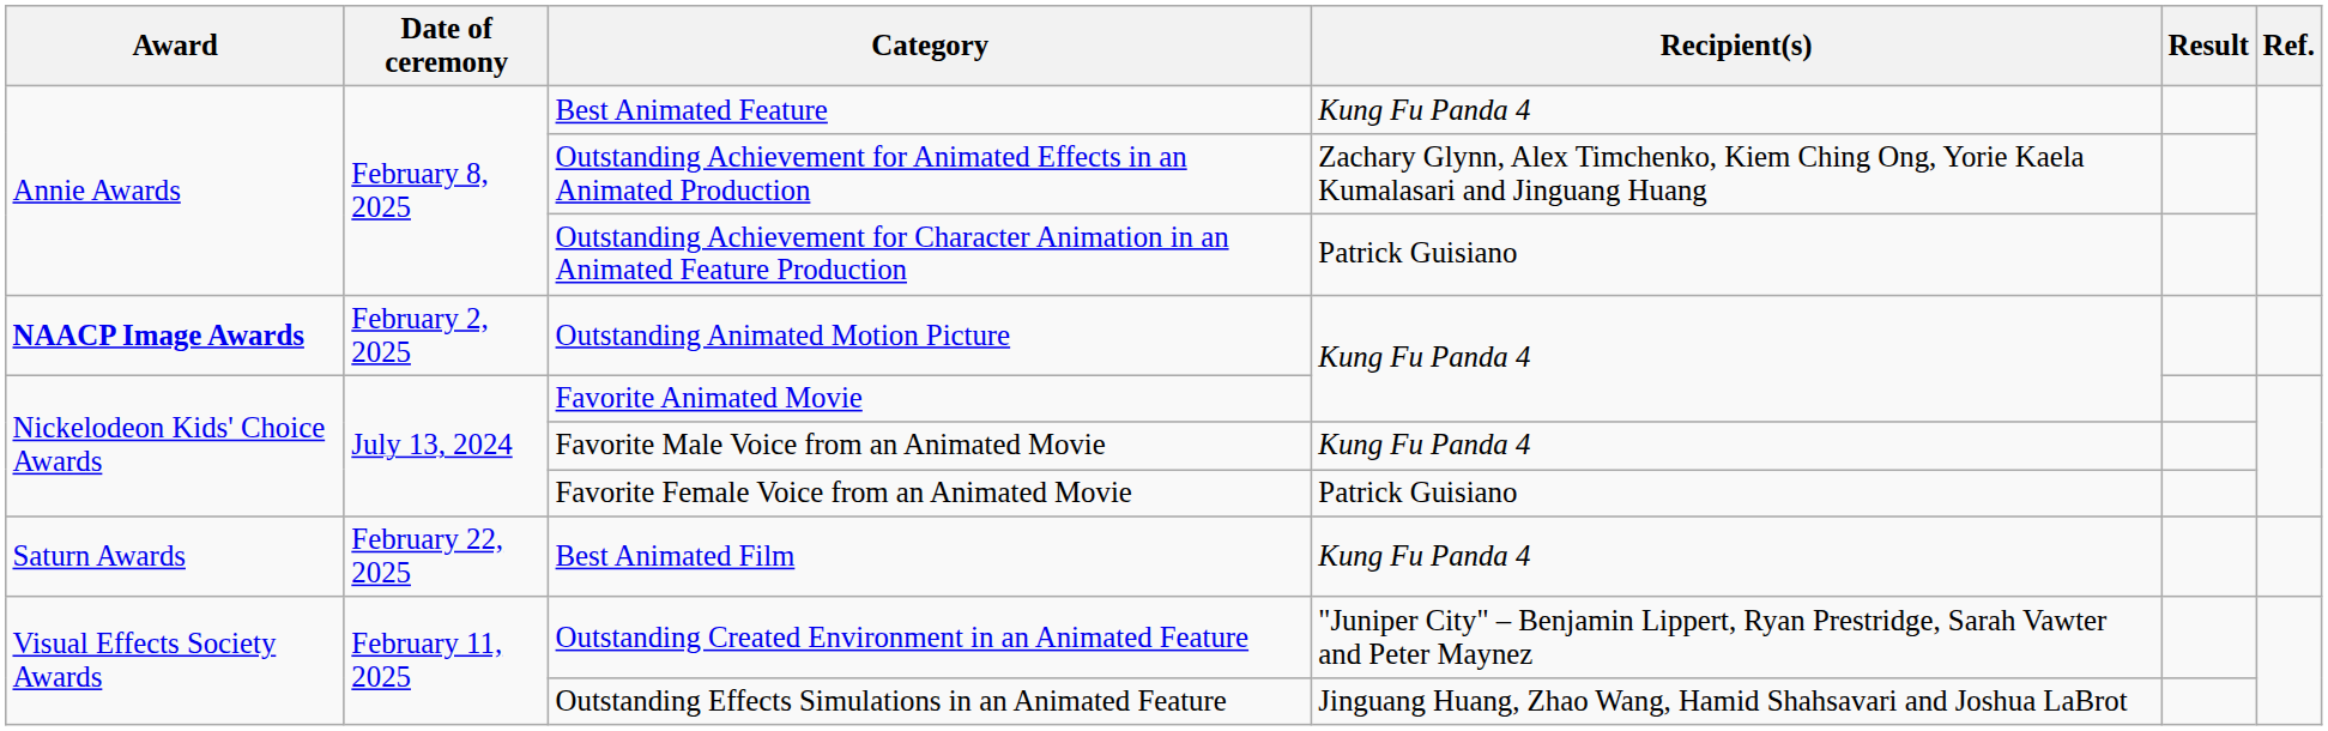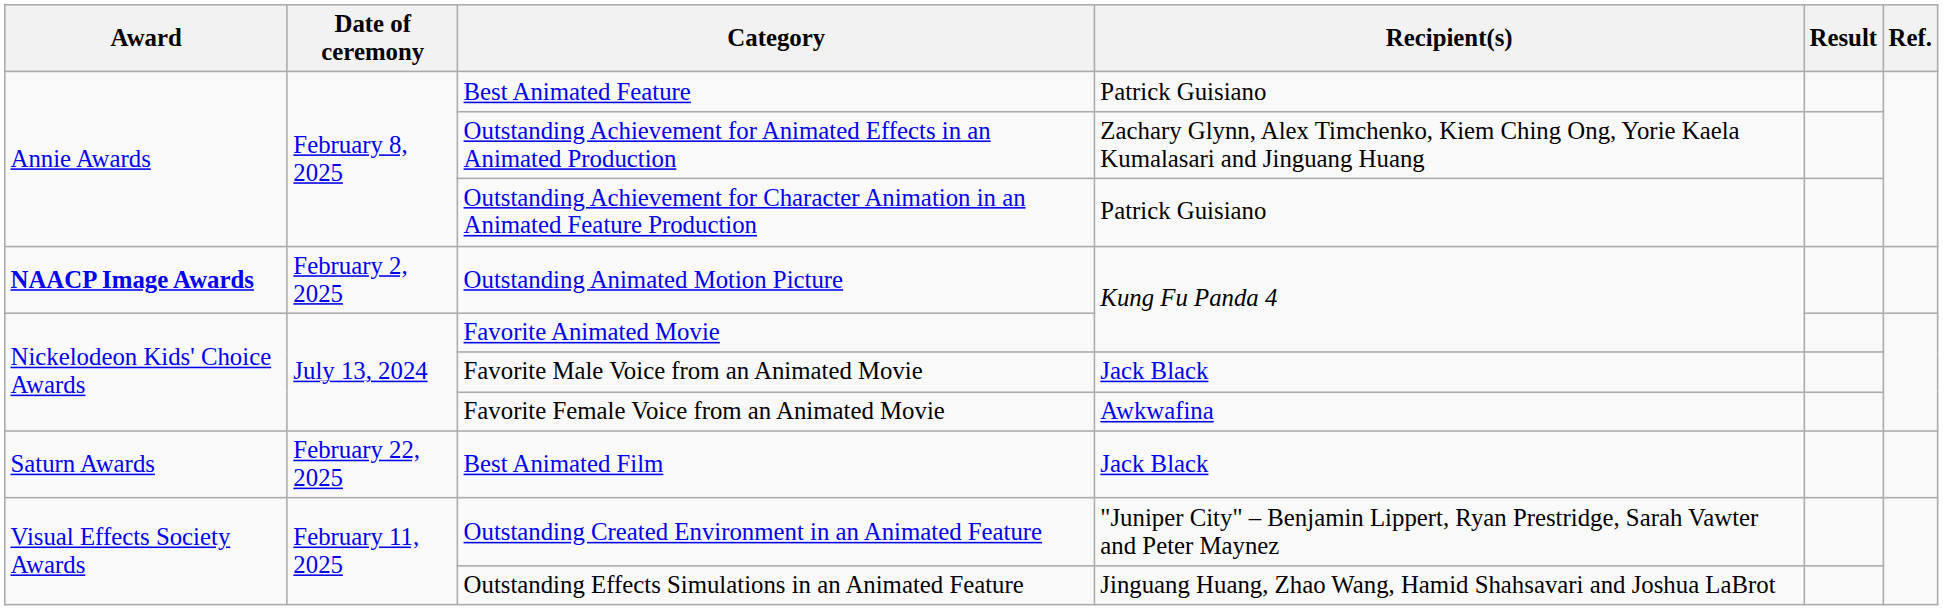Best Animated Feature | Recipient(s): Kung Fu Panda 4 -> Patrick Guisiano
Favorite Male Voice from an Animated Movie | Recipient(s): Kung Fu Panda 4 -> Jack Black
Favorite Female Voice from an Animated Movie | Recipient(s): Patrick Guisiano -> Awkwafina
Best Animated Film | Recipient(s): Kung Fu Panda 4 -> Jack Black
